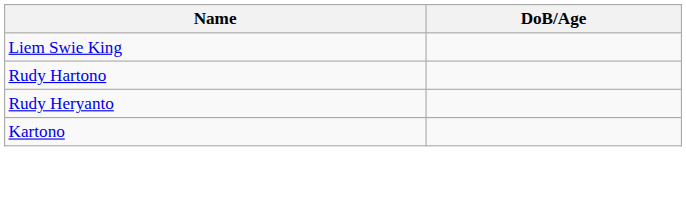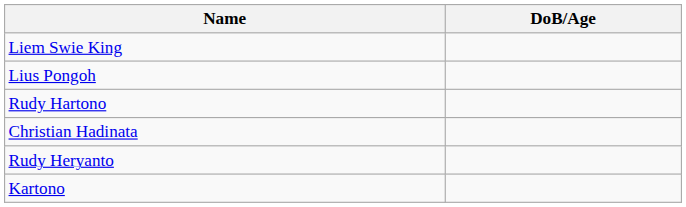+ row: Lius Pongoh
+ row: Christian Hadinata
